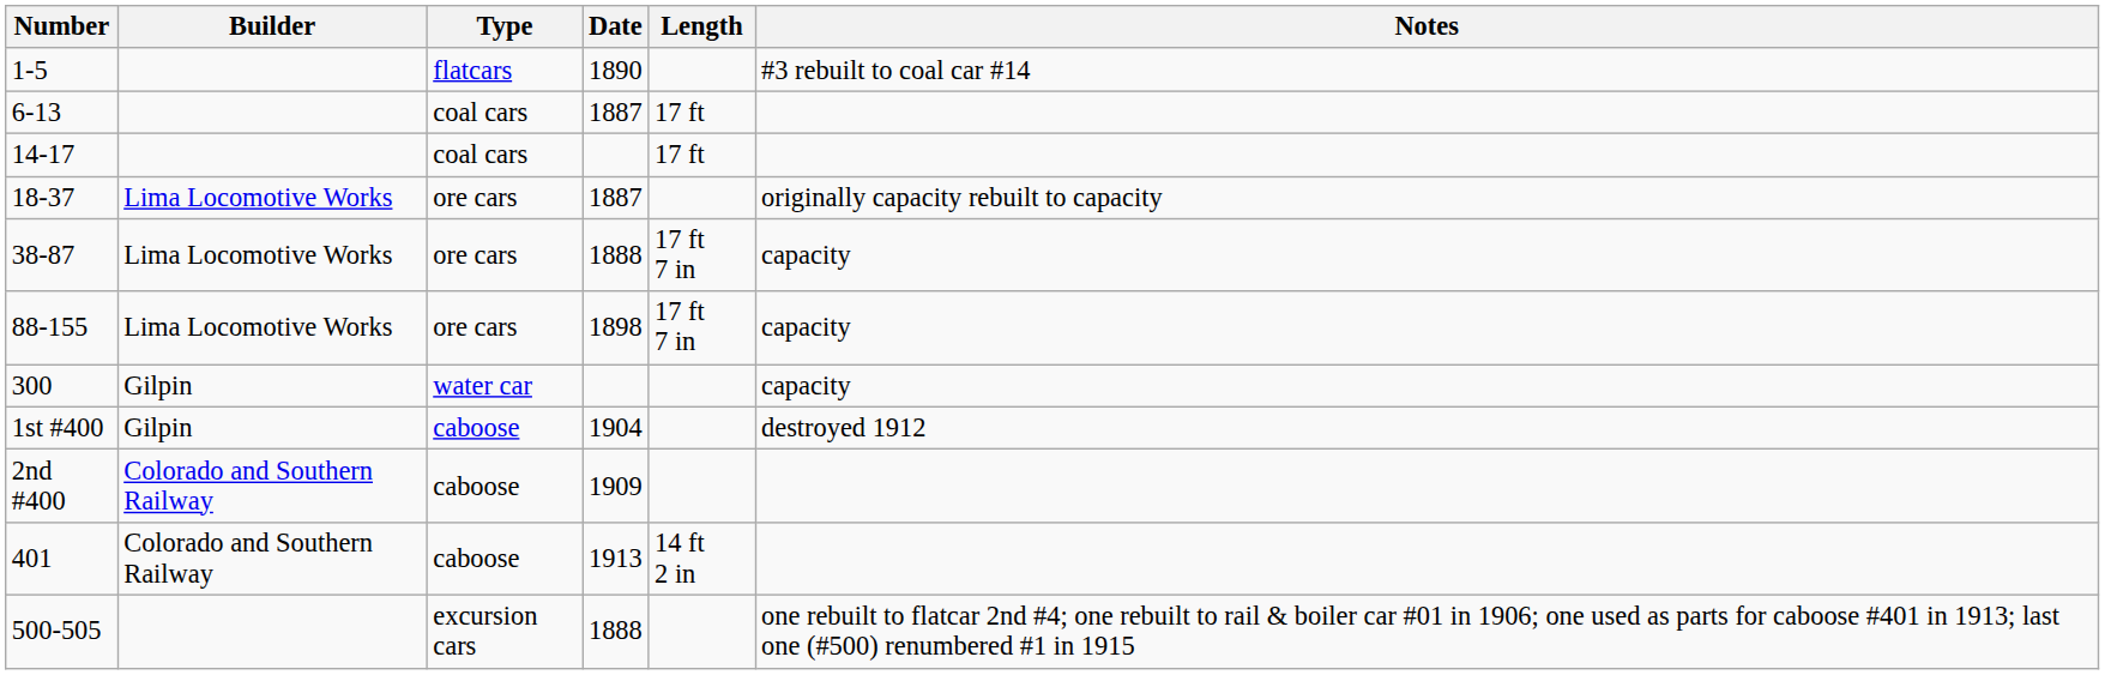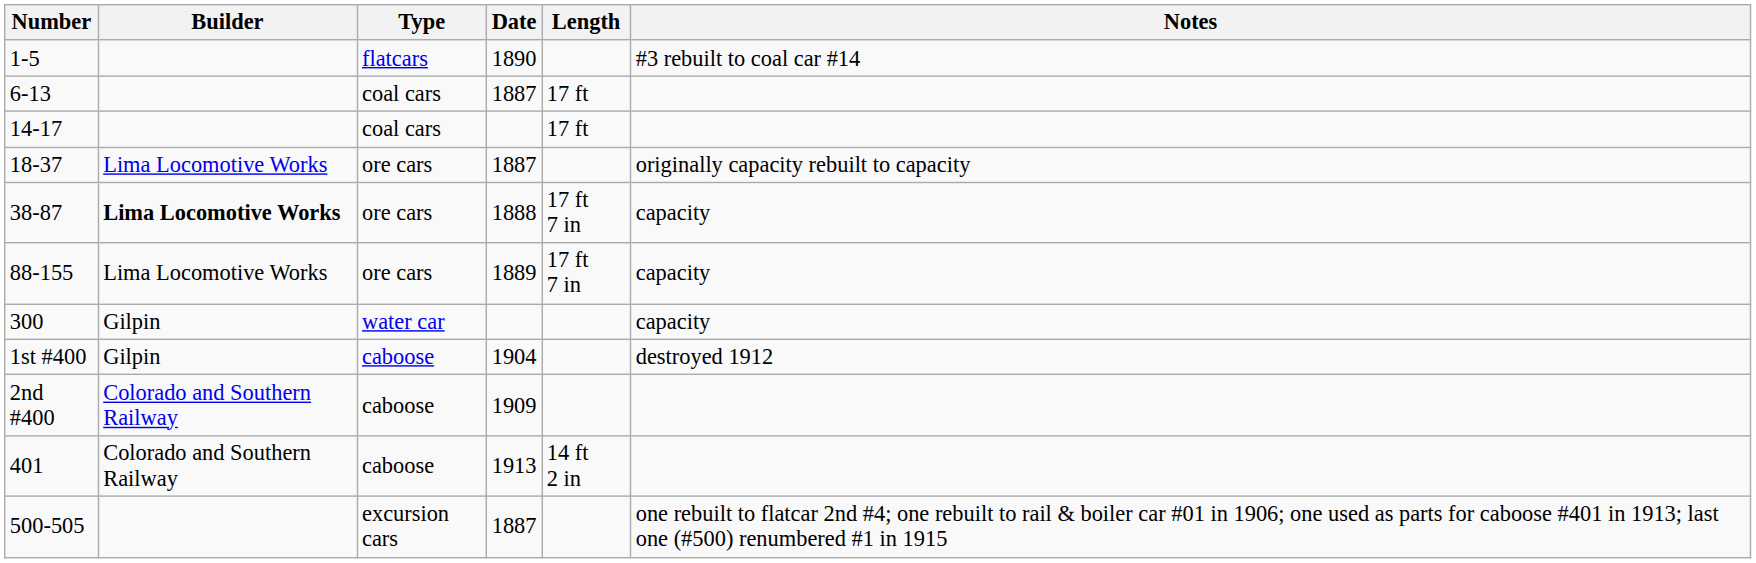38-87 | Builder: normal -> bold
88-155 | Date: 1898 -> 1889
500-505 | Date: 1888 -> 1887
